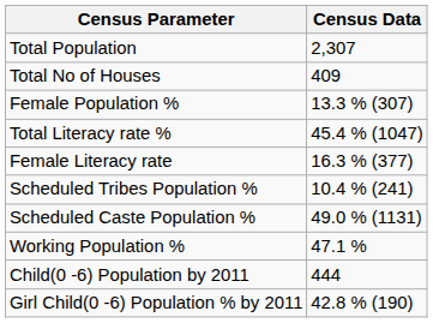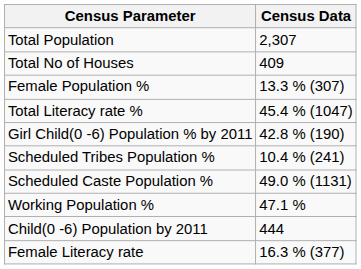rows swapped: Female Literacy rate <-> Girl Child(0 -6) Population % by 2011
